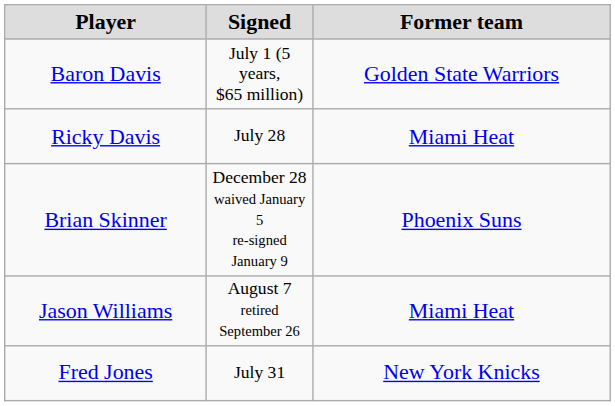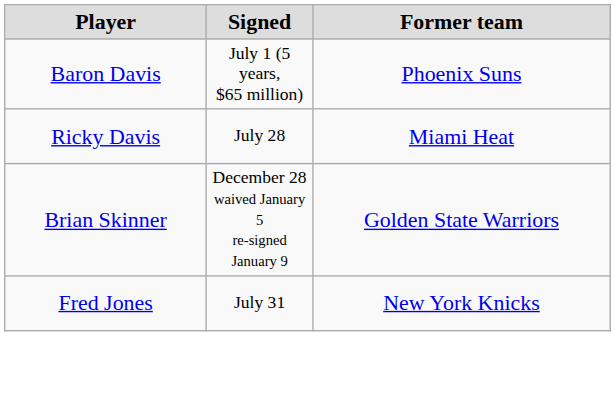Baron Davis | Former team: Golden State Warriors -> Phoenix Suns
Brian Skinner | Former team: Phoenix Suns -> Golden State Warriors
- row: Jason Williams | August 7 retired September 26 | Miami Heat
